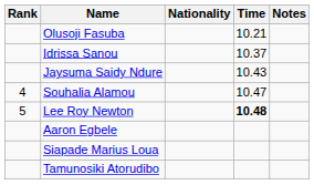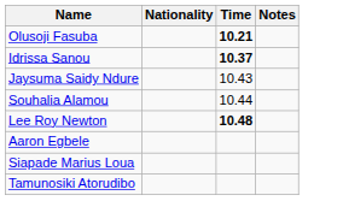- column: Rank | 4 | 5
Olusoji Fasuba | Time: normal -> bold
Idrissa Sanou | Time: normal -> bold
Souhalia Alamou | Time: 10.47 -> 10.44
